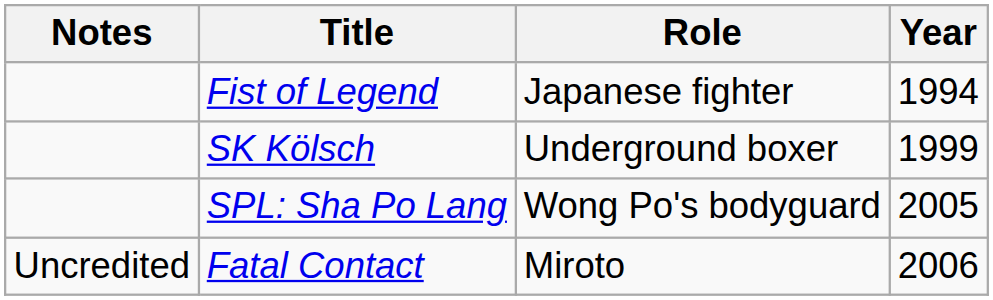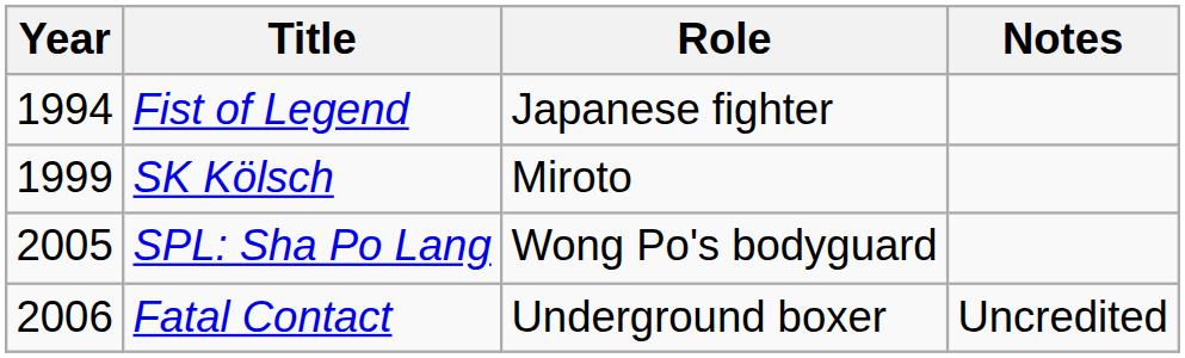columns swapped: Year <-> Notes
SK Kölsch | Role: Underground boxer -> Miroto
Fatal Contact | Role: Miroto -> Underground boxer
